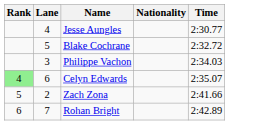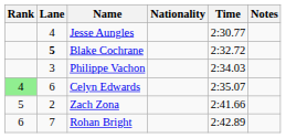+ column: Notes
Blake Cochrane | Lane: normal -> bold
